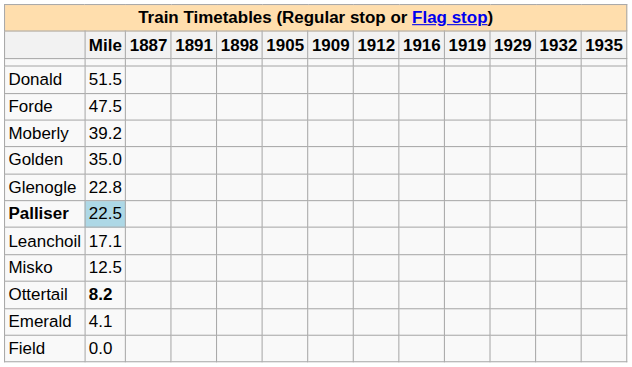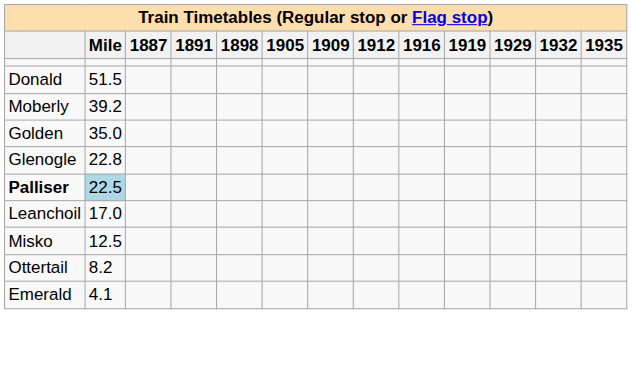- row: Forde | 47.5
Leanchoil | Mile: 17.1 -> 17.0
Ottertail | Mile: bold -> normal
- row: Field | 0.0
